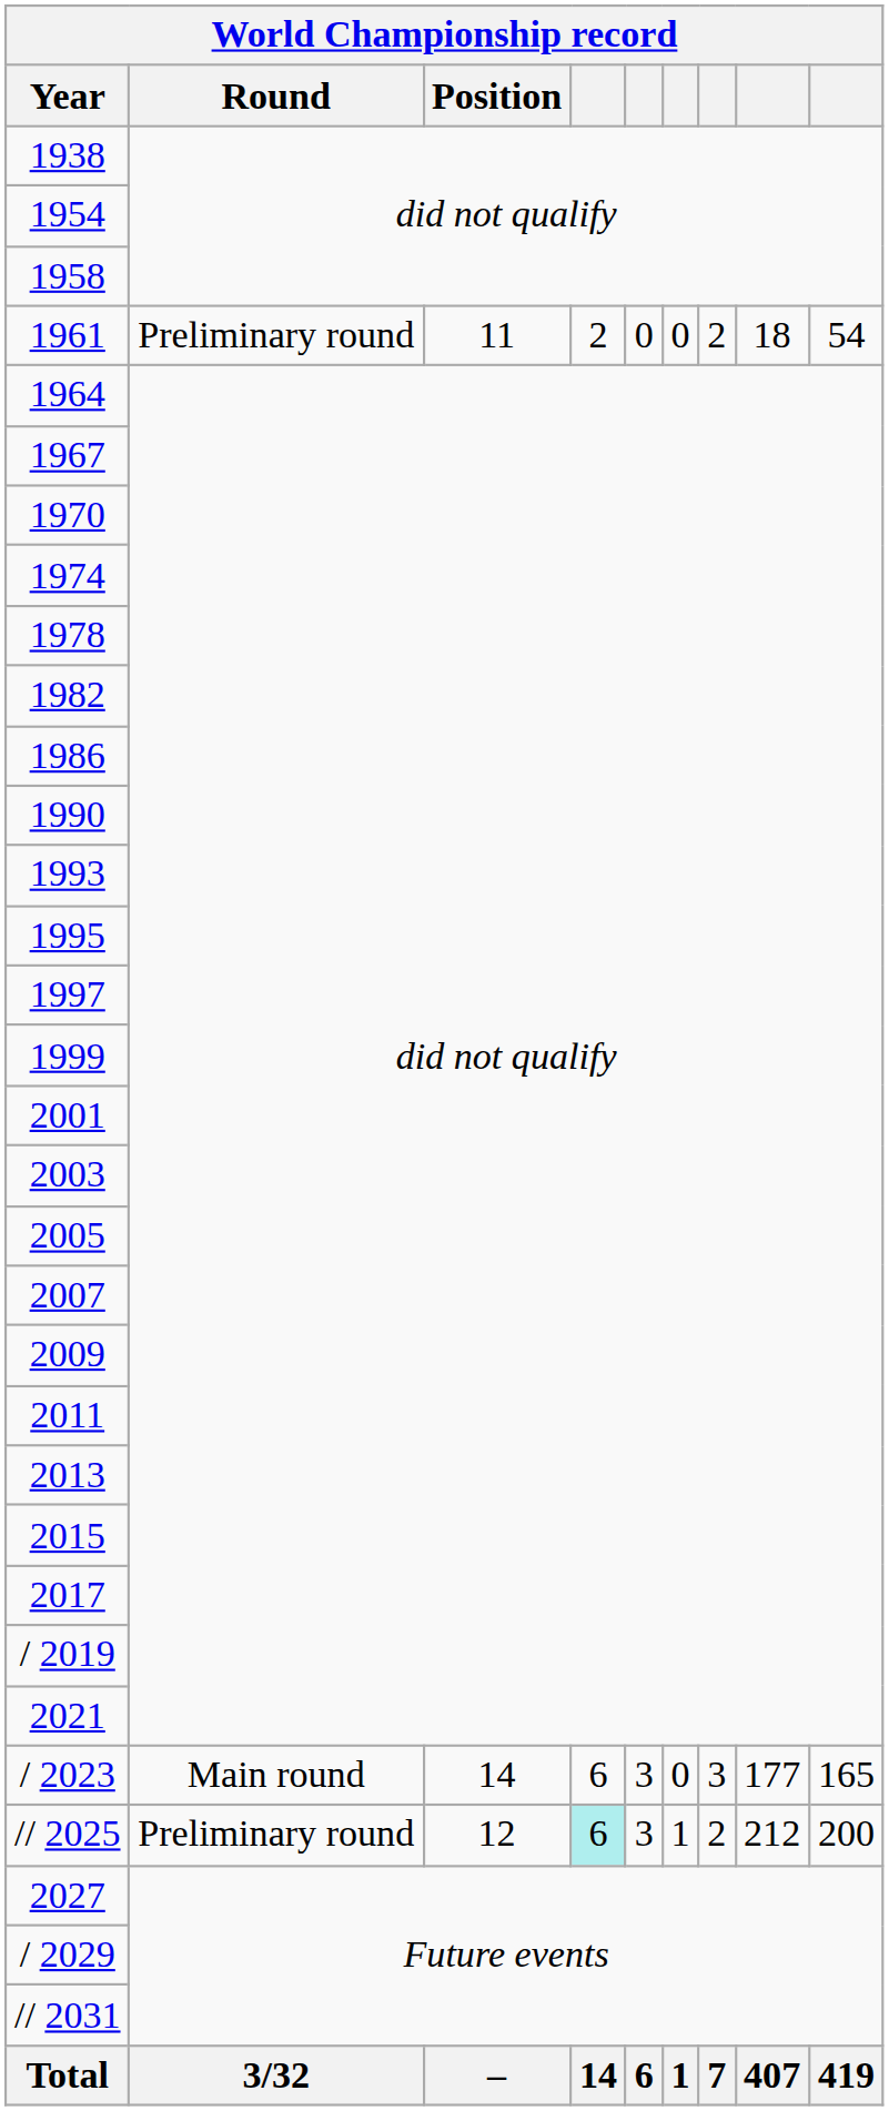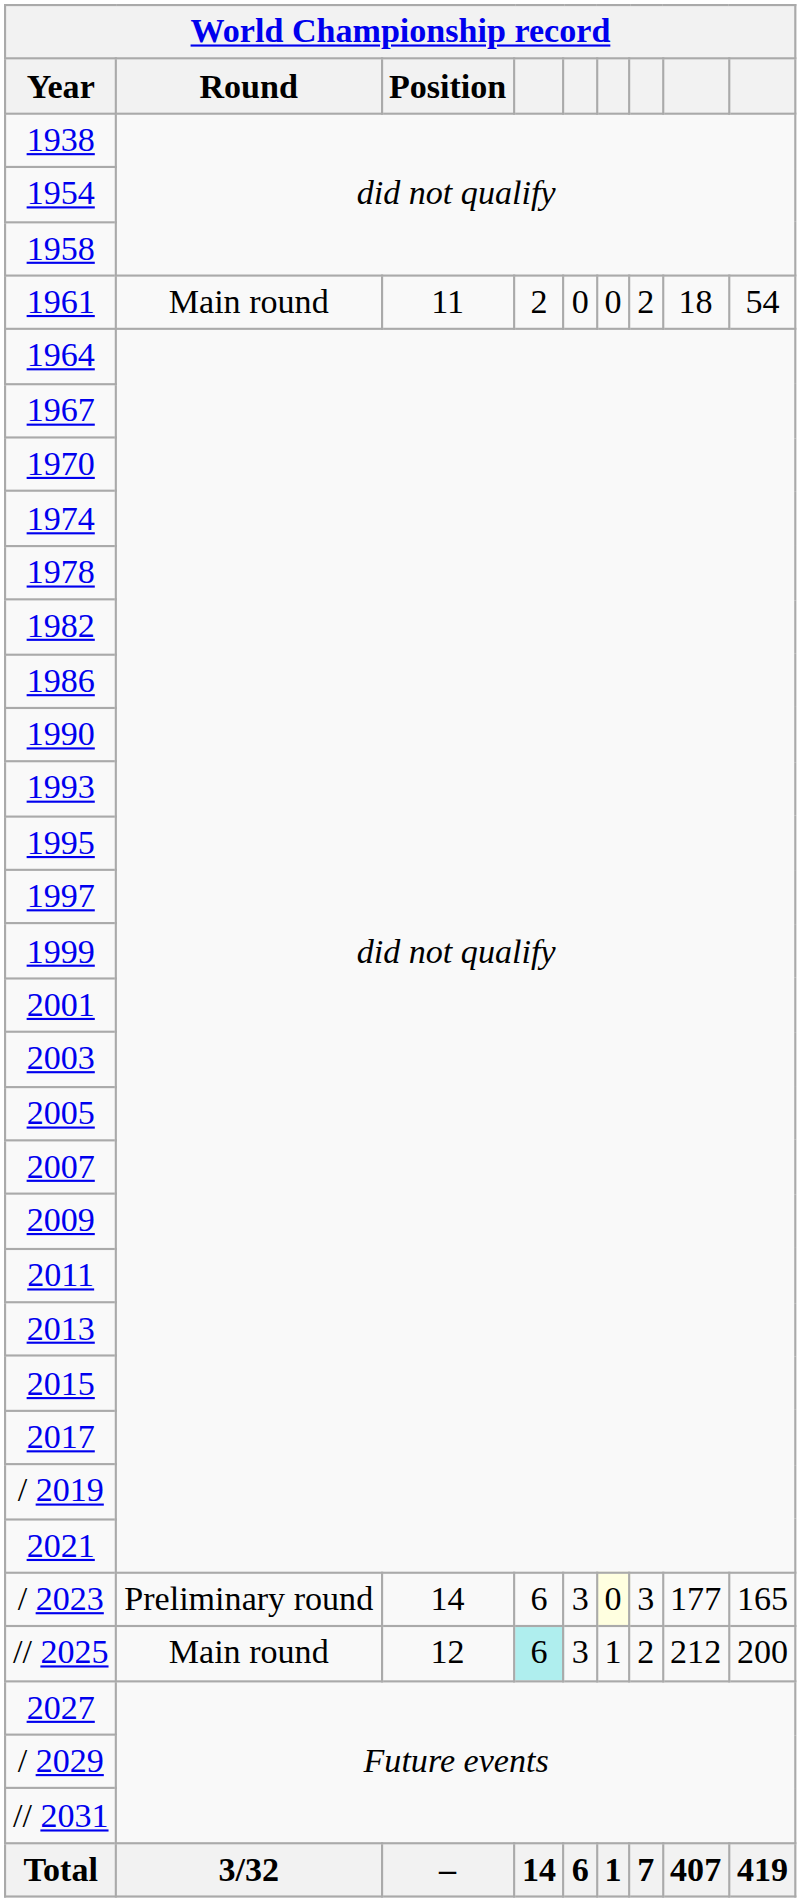1961 | Round: Preliminary round -> Main round
/ 2023 | Round: Main round -> Preliminary round
/ 2023 | column 6: no background -> lightyellow background
// 2025 | Round: Preliminary round -> Main round
